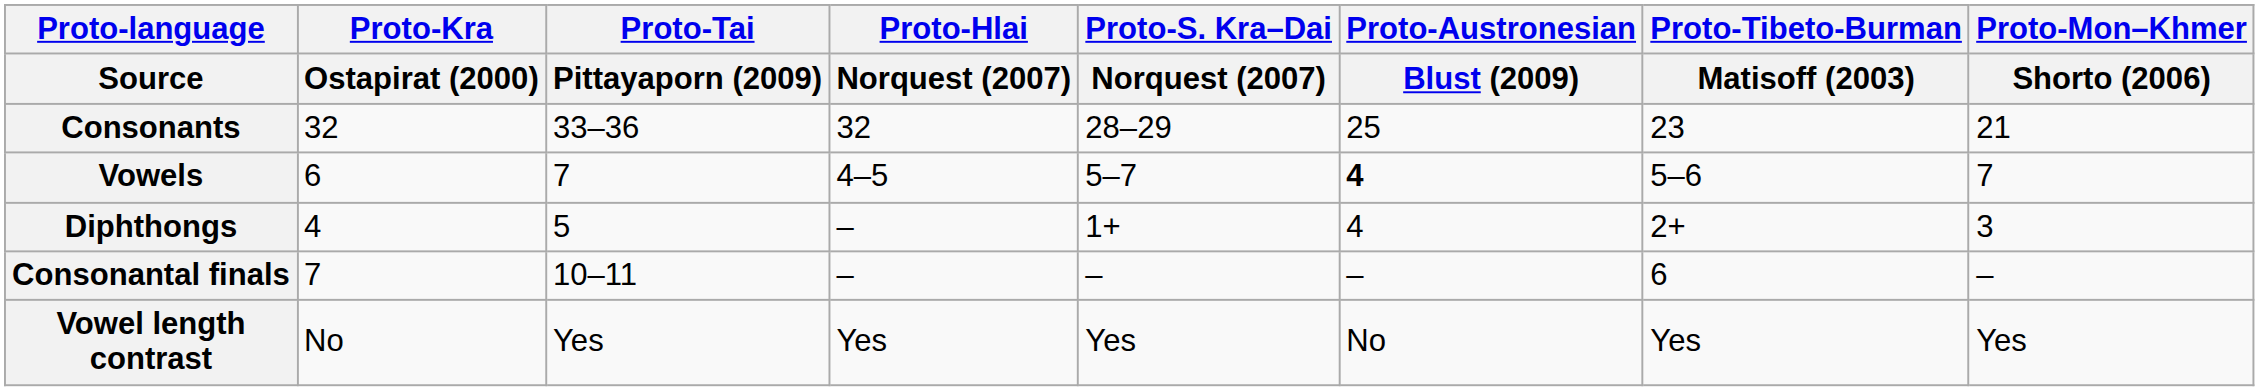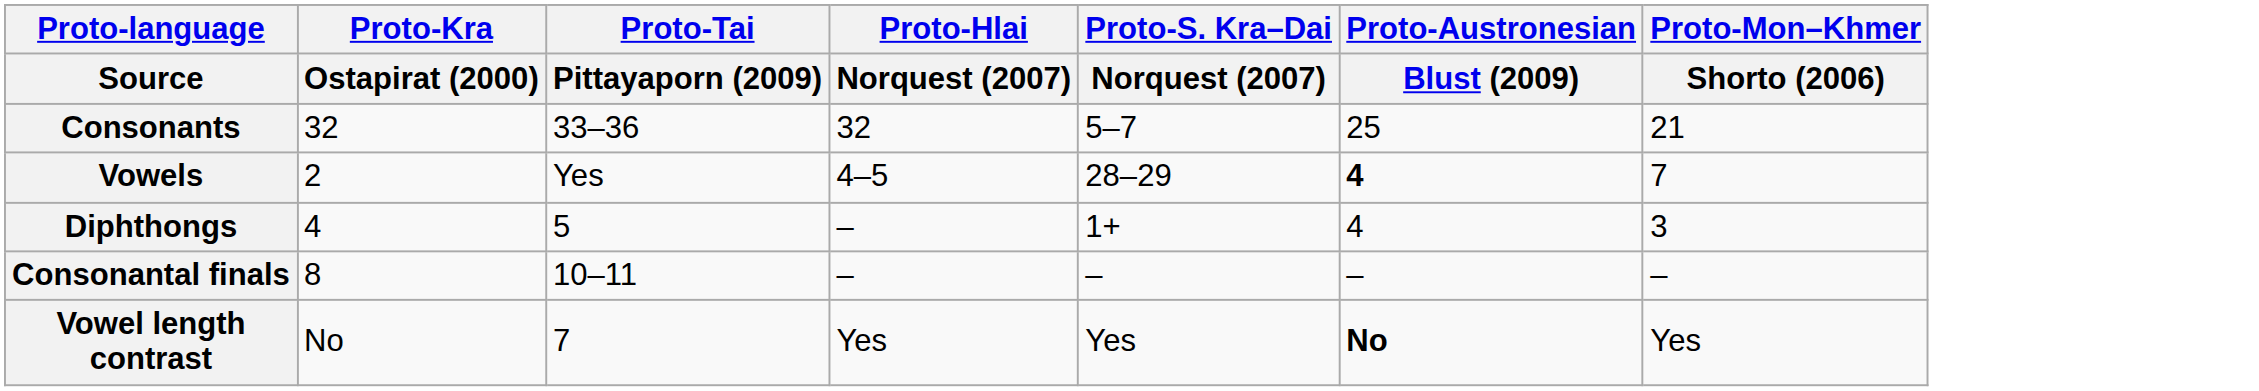- column: Proto-Tibeto-Burman | Matisoff (2003) | 23 | 5–6 | 2+ | 6 | Yes
Consonants | Proto-S. Kra–Dai / Norquest (2007): 28–29 -> 5–7
Vowels | Proto-Kra / Ostapirat (2000): 6 -> 2
Vowels | Proto-Tai / Pittayaporn (2009): 7 -> Yes
Vowels | Proto-S. Kra–Dai / Norquest (2007): 5–7 -> 28–29
Consonantal finals | Proto-Kra / Ostapirat (2000): 7 -> 8
Vowel length contrast | Proto-Tai / Pittayaporn (2009): Yes -> 7
Vowel length contrast | Proto-Austronesian / Blust (2009): normal -> bold
